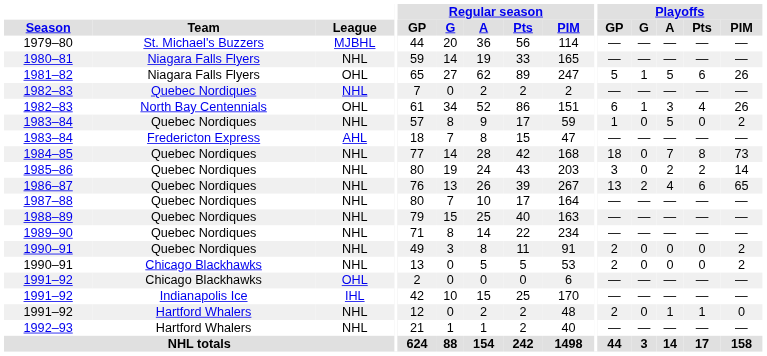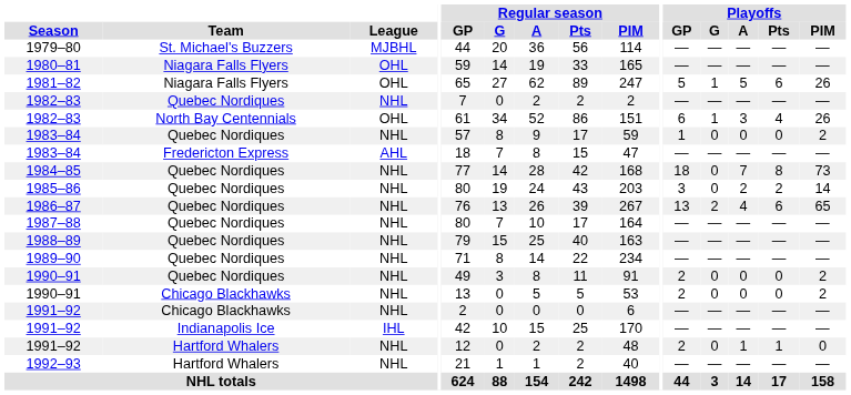1980–81 | League: NHL -> OHL
1983–84 / Quebec Nordiques | Playoffs / A: 5 -> 0
1991–92 / Chicago Blackhawks | League: OHL -> NHL
